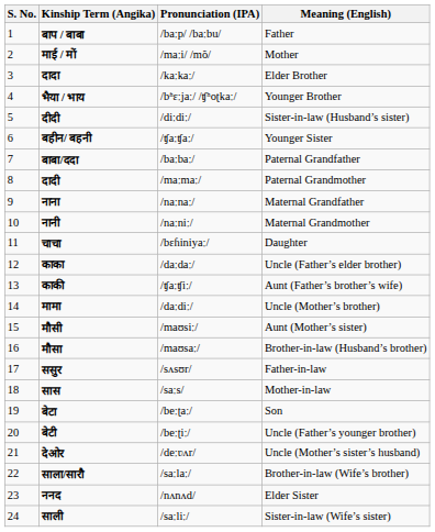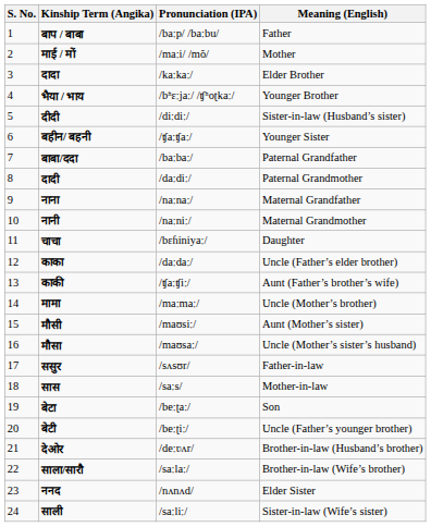दादी | Pronunciation (IPA): /maːmaː/ -> /daːdiː/
मामा | Pronunciation (IPA): /daːdiː/ -> /maːmaː/
मौसा | Meaning (English): Brother-in-law (Husband’s brother) -> Uncle (Mother’s sister’s husband)
देओर | Meaning (English): Uncle (Mother’s sister’s husband) -> Brother-in-law (Husband’s brother)
